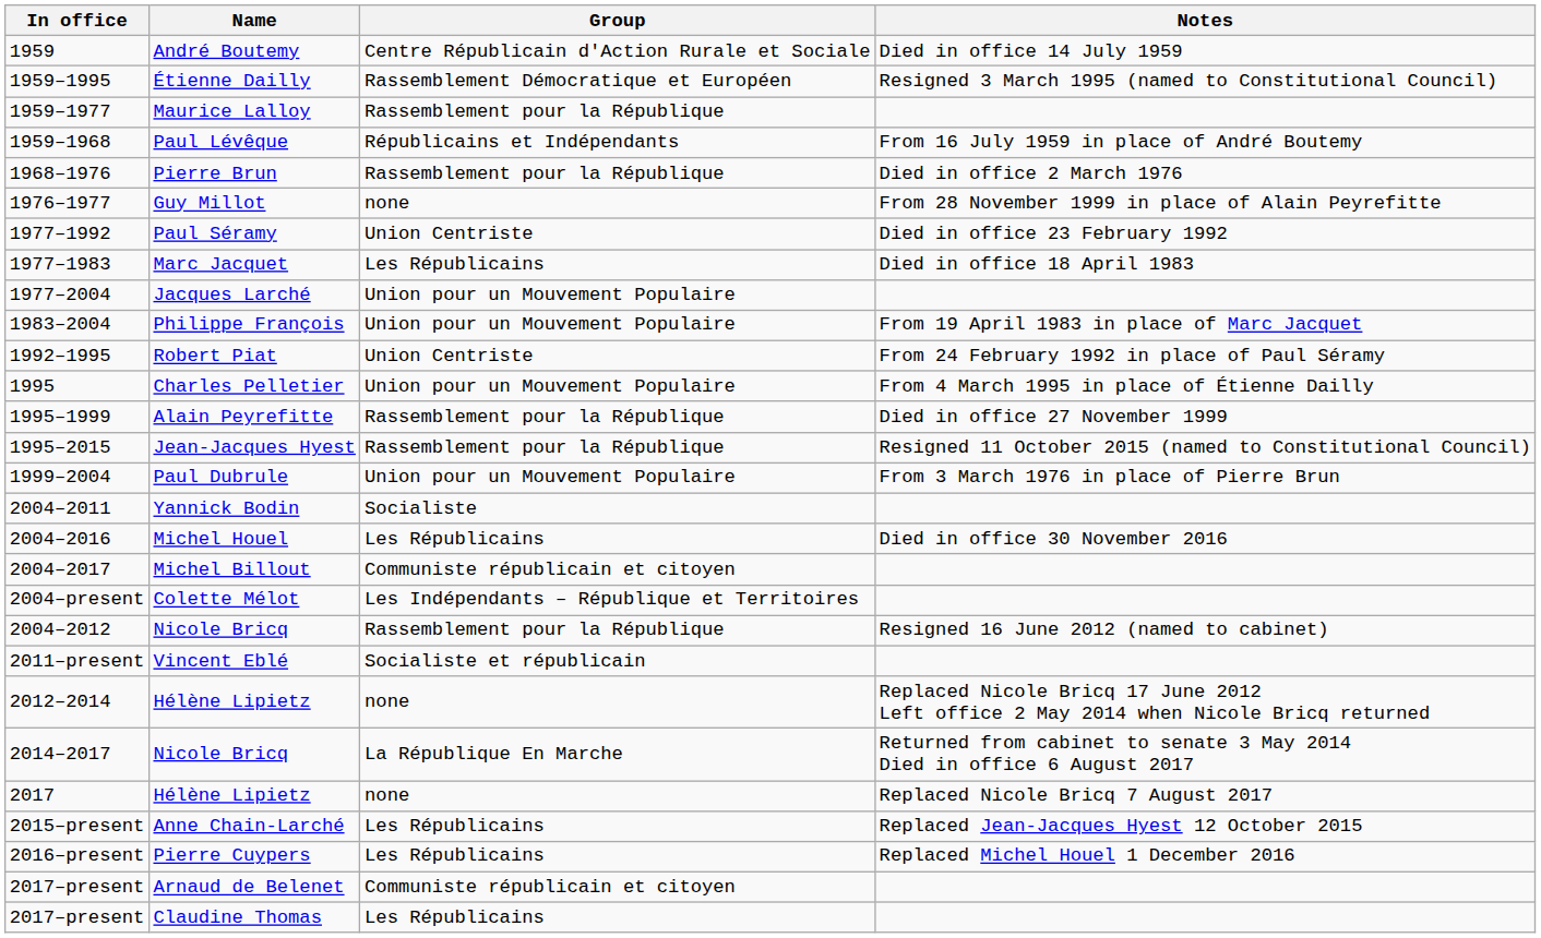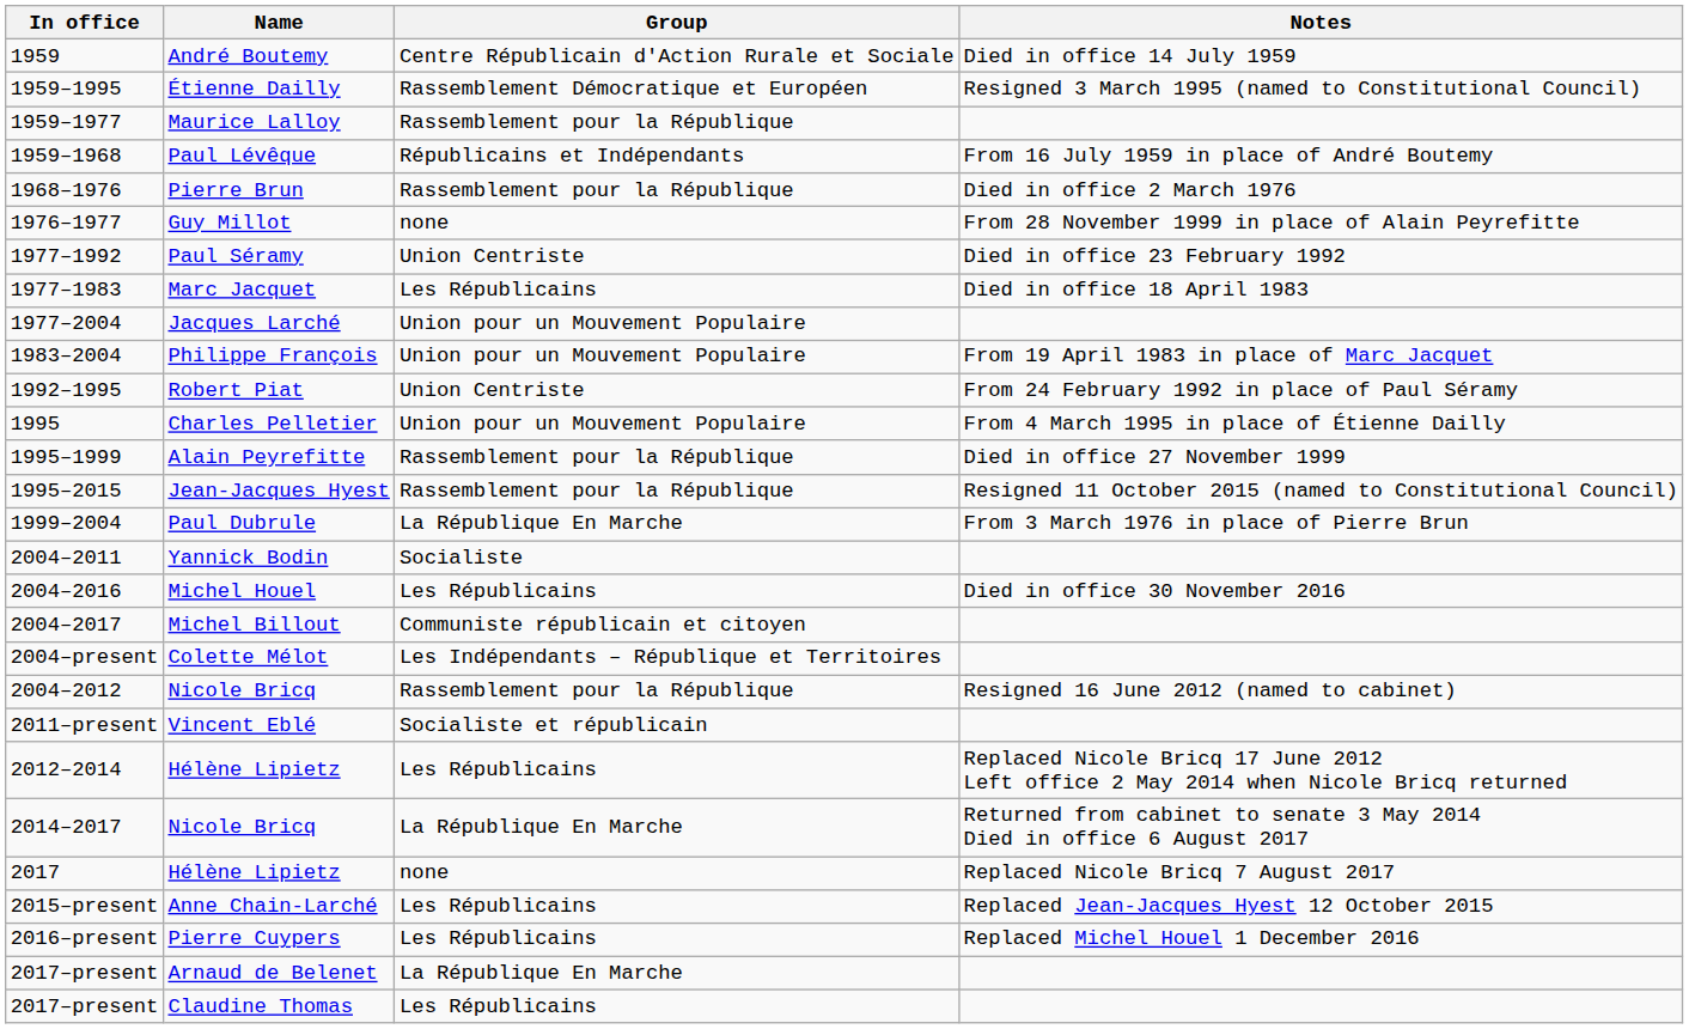Paul Dubrule | Group: Union pour un Mouvement Populaire -> La République En Marche
2012–2014 / Hélène Lipietz | Group: none -> Les Républicains
Arnaud de Belenet | Group: Communiste républicain et citoyen -> La République En Marche
